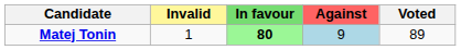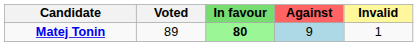columns swapped: Voted <-> Invalid
